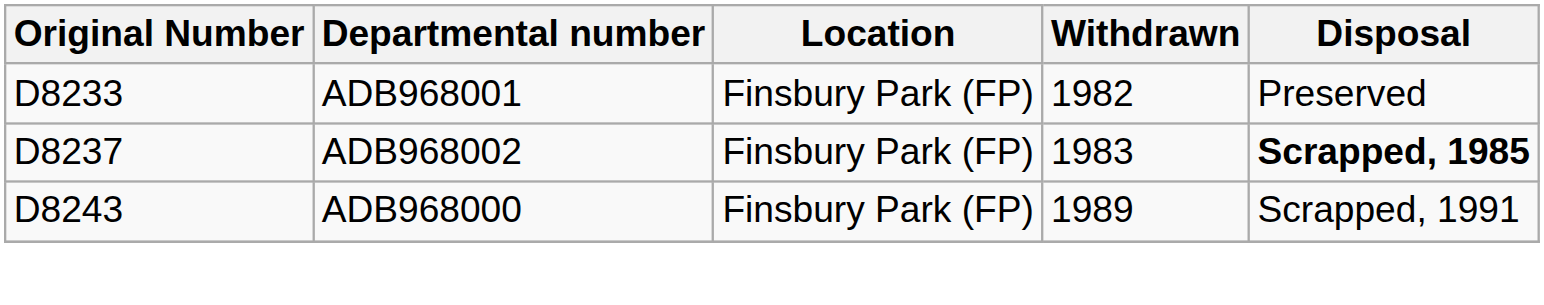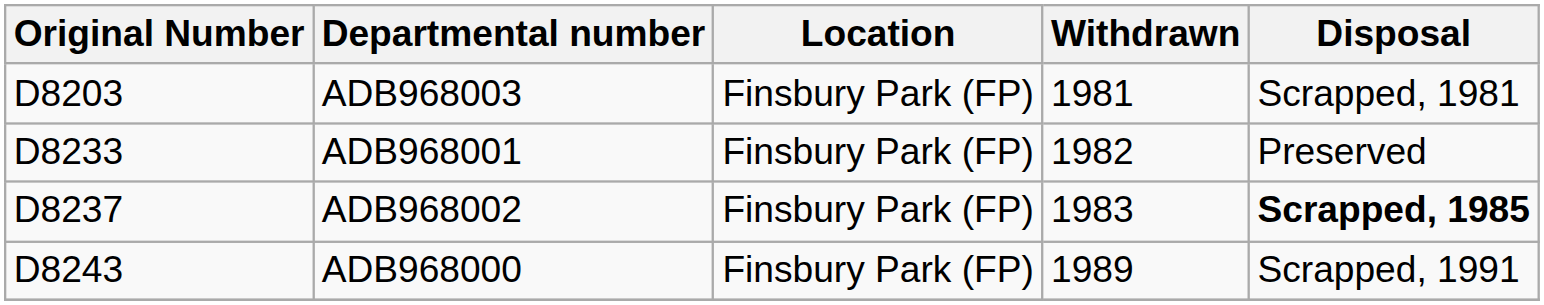+ row: D8203 | ADB968003 | Finsbury Park (FP) | 1981 | Scrapped, 1981
